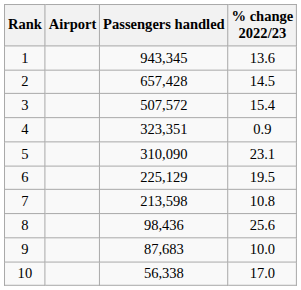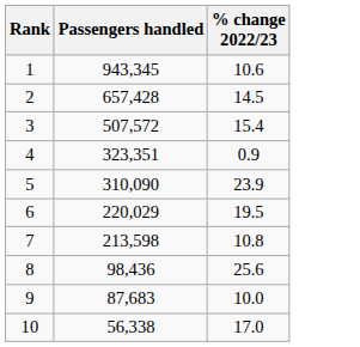- column: Airport
1 | % change 2022/23: 13.6 -> 10.6
5 | % change 2022/23: 23.1 -> 23.9
6 | Passengers handled: 225,129 -> 220,029
